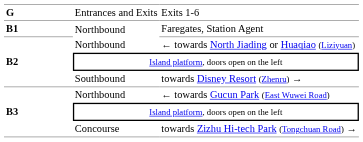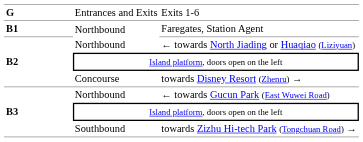towards Disney Resort (Zhenru) → | column 2: Southbound -> Concourse
towards Zizhu Hi-tech Park (Tongchuan Road) → | column 2: Concourse -> Southbound
